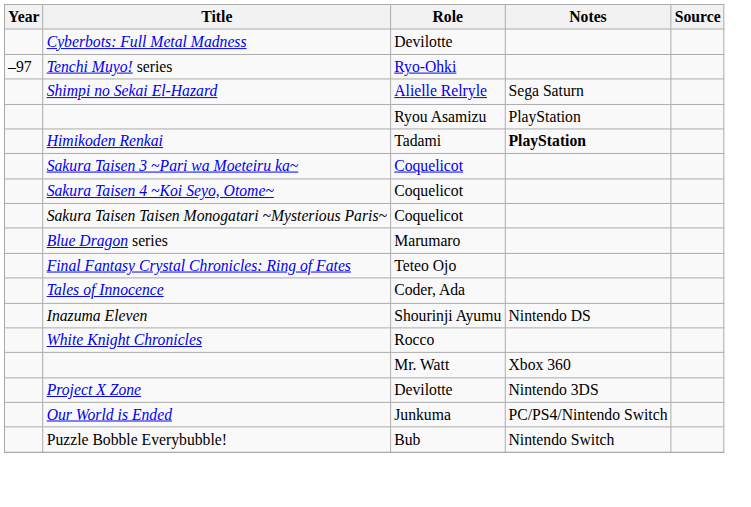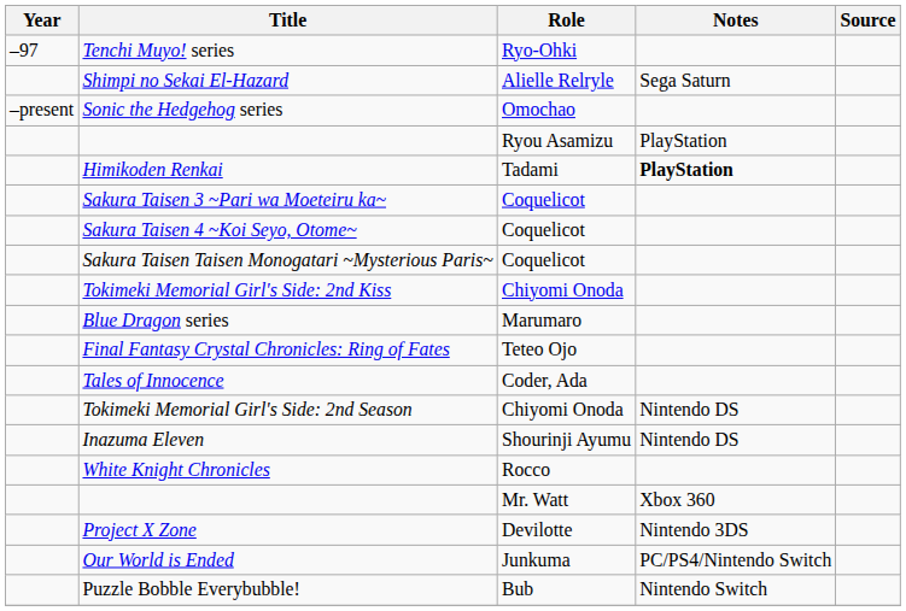- row: Cyberbots: Full Metal Madness | Devilotte
+ row: –present | Sonic the Hedgehog series | Omochao
+ row: Tokimeki Memorial Girl's Side: 2nd Kiss | Chiyomi Onoda
+ row: Tokimeki Memorial Girl's Side: 2nd Season | Chiyomi Onoda | Nintendo DS
